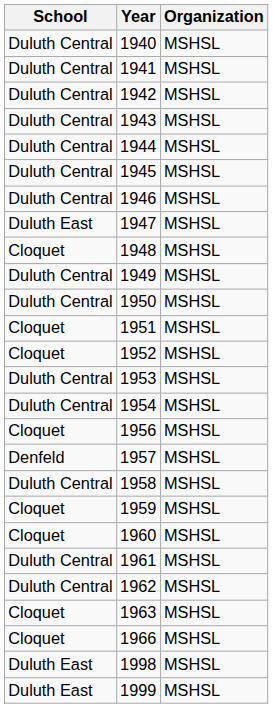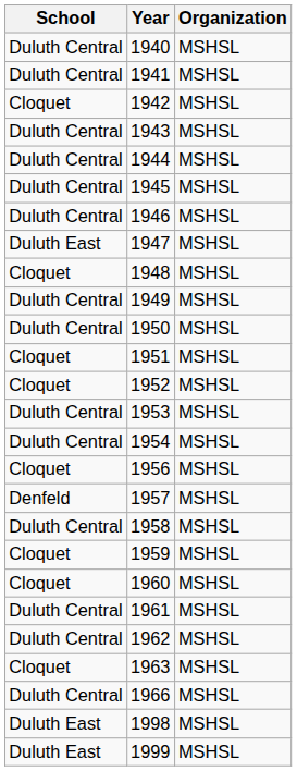1942 | School: Duluth Central -> Cloquet
1966 | School: Cloquet -> Duluth Central
